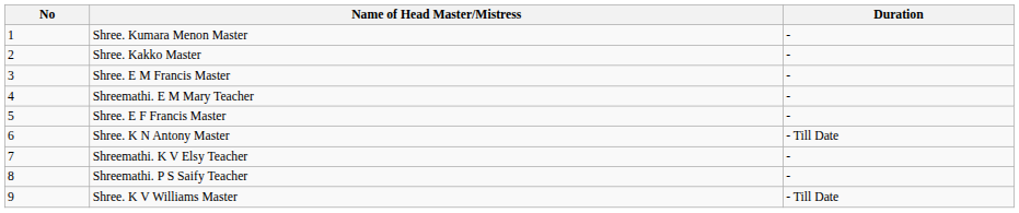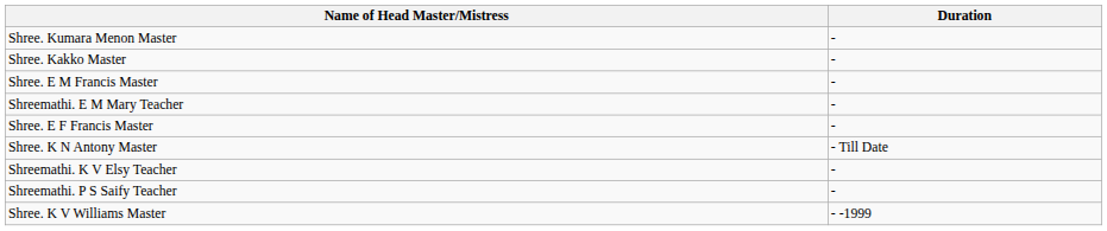- column: No | 1 | 2 | 3 | 4 | 5 | 6 | 7 | 8 | 9
Shree. K V Williams Master | Duration: - Till Date -> - -1999
